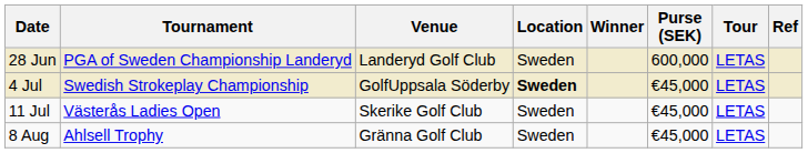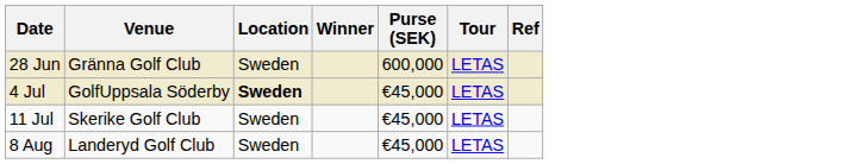- column: Tournament | PGA of Sweden Championship Landeryd | Swedish Strokeplay Championship | Västerås Ladies Open | Ahlsell Trophy
28 Jun | Venue: Landeryd Golf Club -> Gränna Golf Club
8 Aug | Venue: Gränna Golf Club -> Landeryd Golf Club
